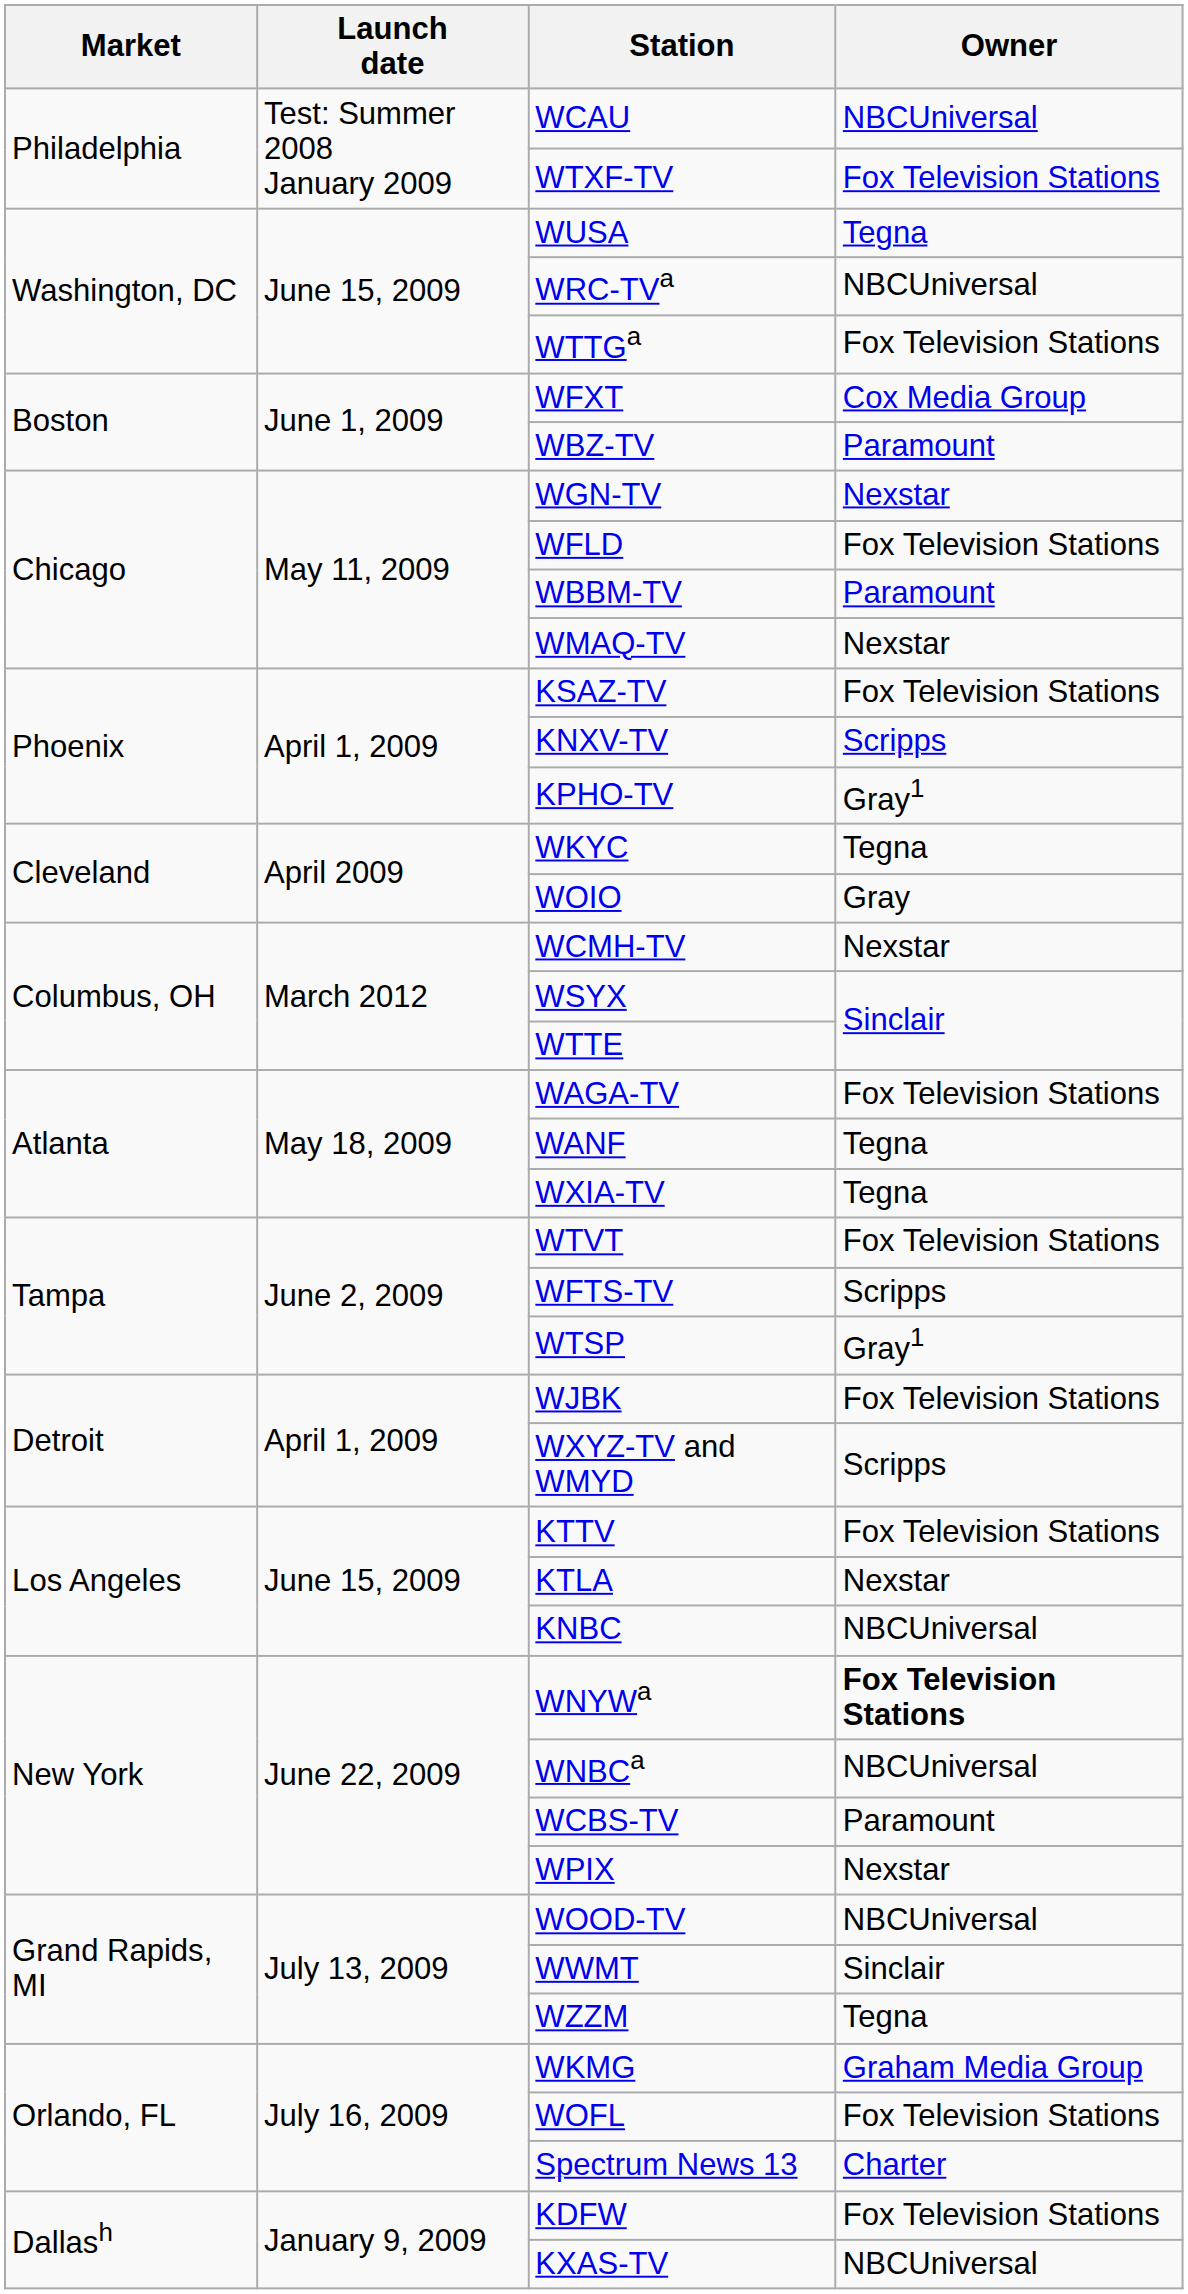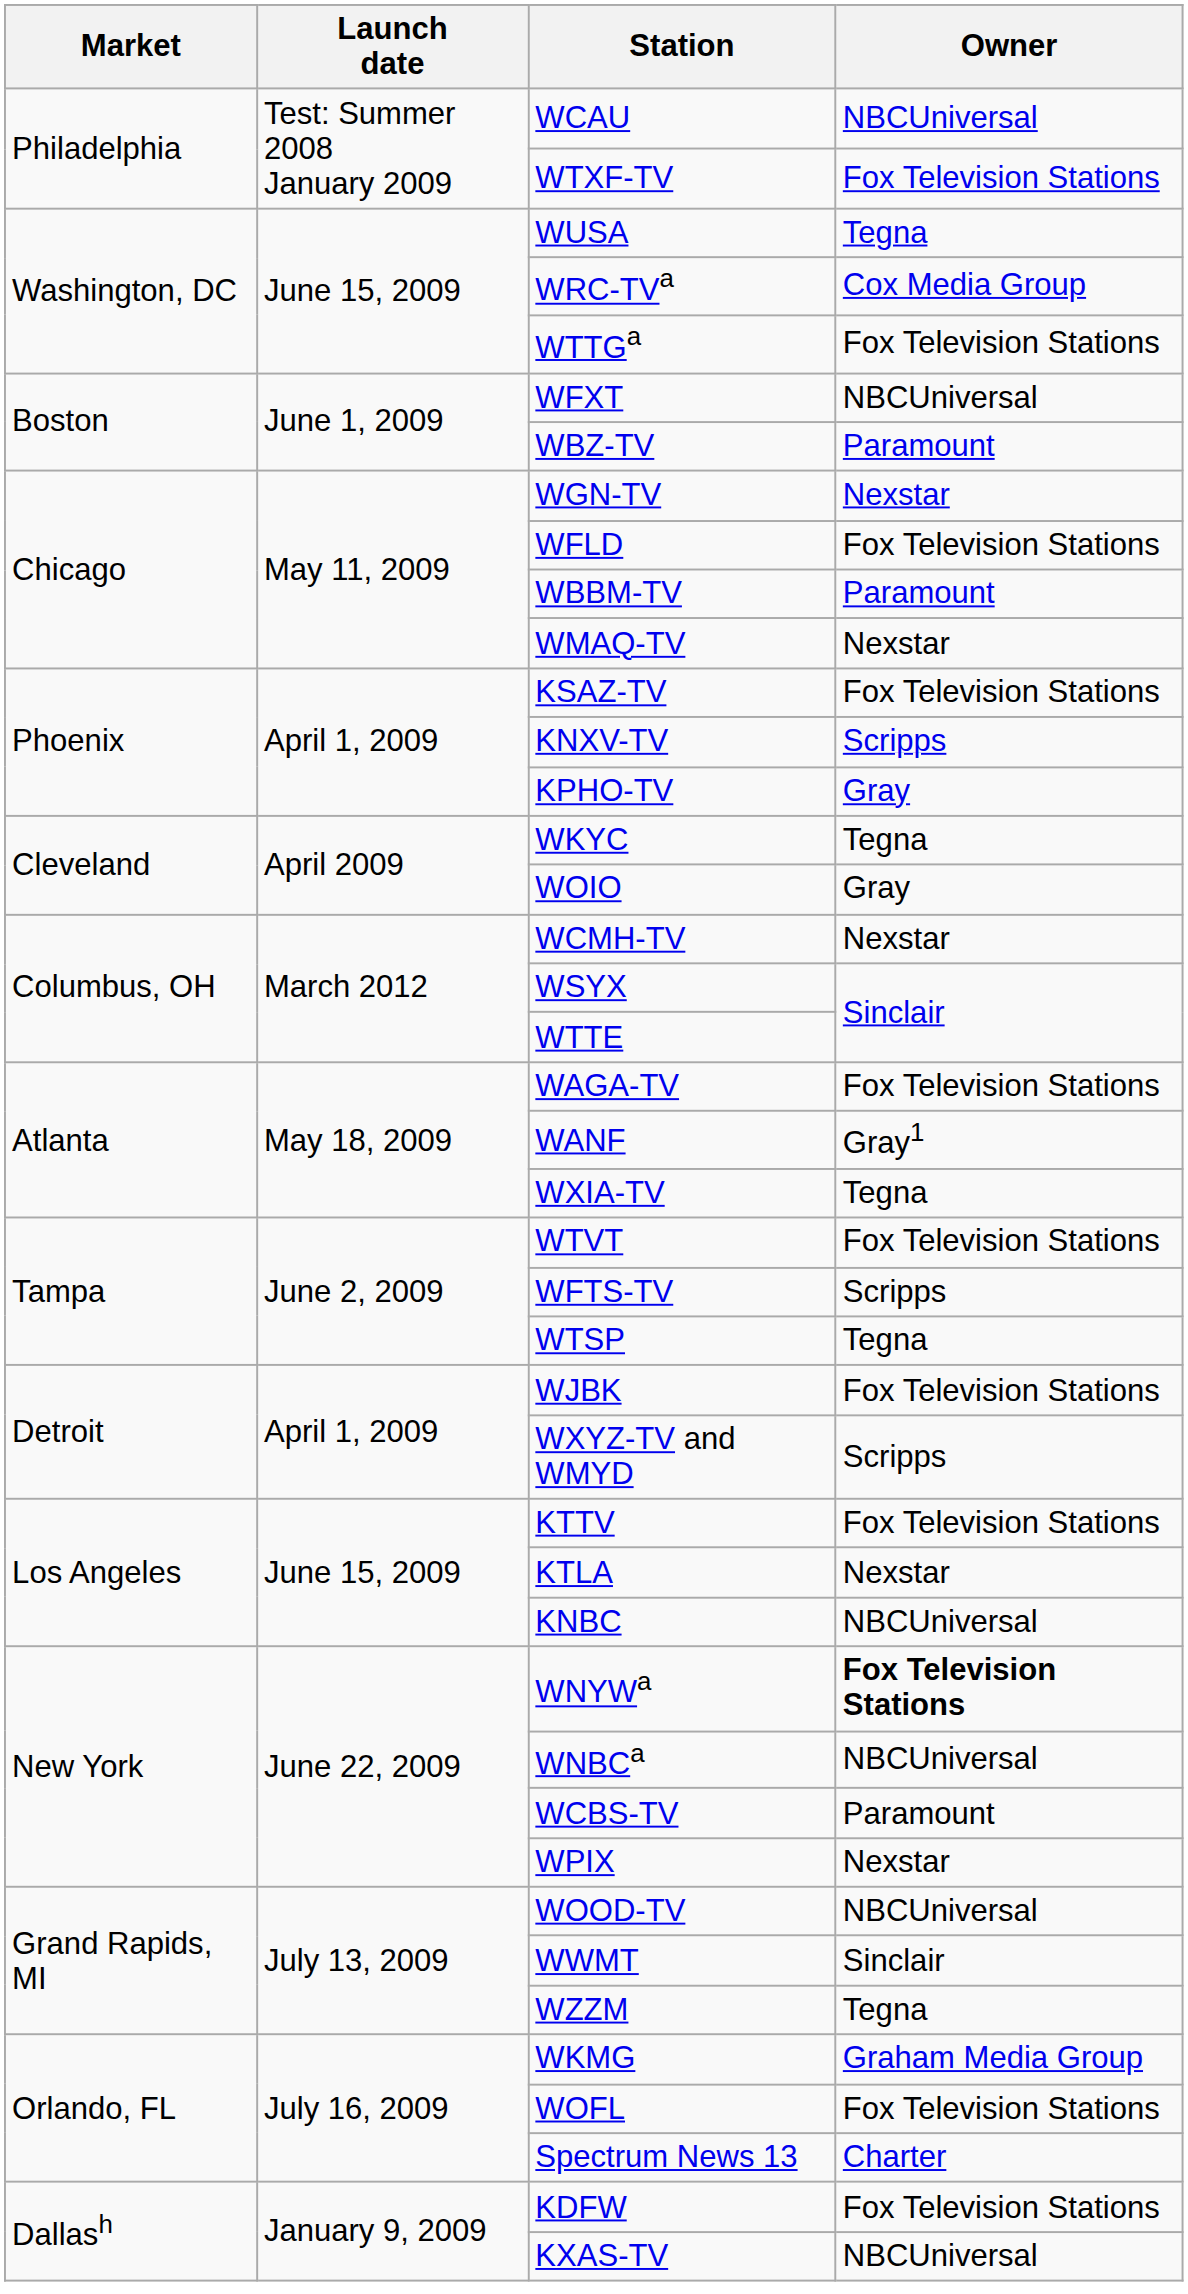WRC-TVa | Owner: NBCUniversal -> Cox Media Group
WFXT | Owner: Cox Media Group -> NBCUniversal
KPHO-TV | Owner: Gray1 -> Gray
WANF | Owner: Tegna -> Gray1
WTSP | Owner: Gray1 -> Tegna
